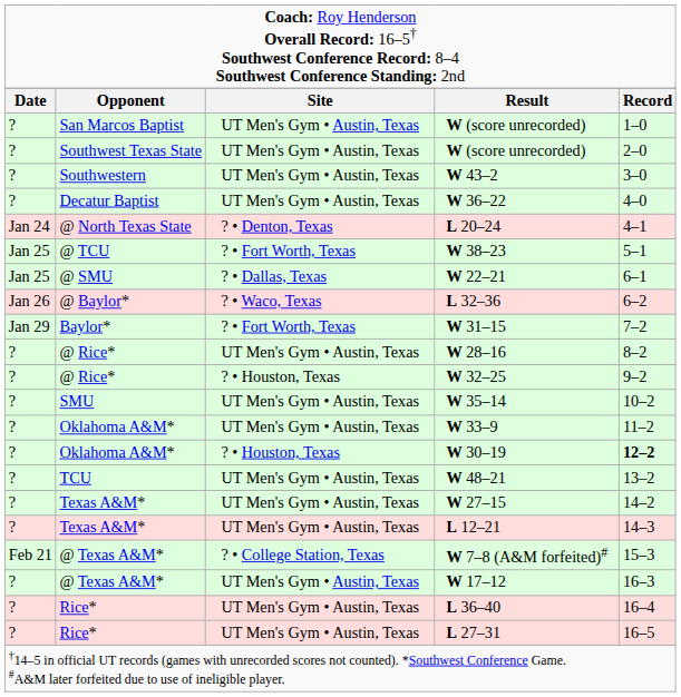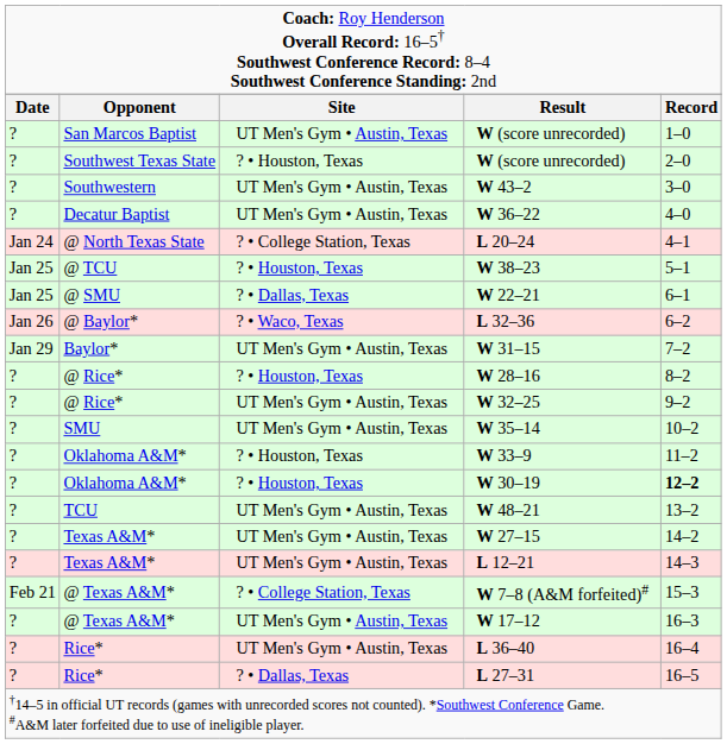Southwest Texas State / W (score unrecorded) | column 3: UT Men's Gym • Austin, Texas -> ? • Houston, Texas
L 20–24 | column 3: ? • Denton, Texas -> ? • College Station, Texas
W 38–23 | column 3: ? • Fort Worth, Texas -> ? • Houston, Texas
W 31–15 | column 3: ? • Fort Worth, Texas -> UT Men's Gym • Austin, Texas
W 28–16 | column 3: UT Men's Gym • Austin, Texas -> ? • Houston, Texas
W 32–25 | column 3: ? • Houston, Texas -> UT Men's Gym • Austin, Texas
W 33–9 | column 3: UT Men's Gym • Austin, Texas -> ? • Houston, Texas
L 27–31 | column 3: UT Men's Gym • Austin, Texas -> ? • Dallas, Texas
